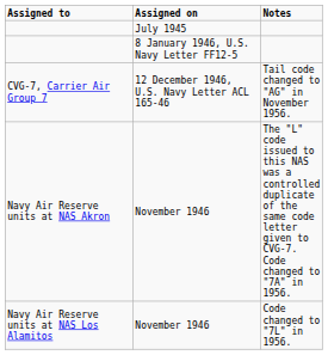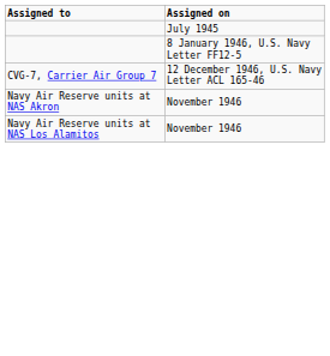- column: Notes | Tail code changed to "AG" in November 1956. | The "L" code issued to this NAS was a controlled duplicate of the same code letter given to CVG-7. Code changed to "7A" in 1956. | Code changed to "7L" in 1956.
